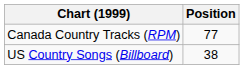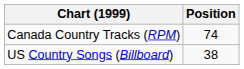Canada Country Tracks (RPM) | Position: 77 -> 74
